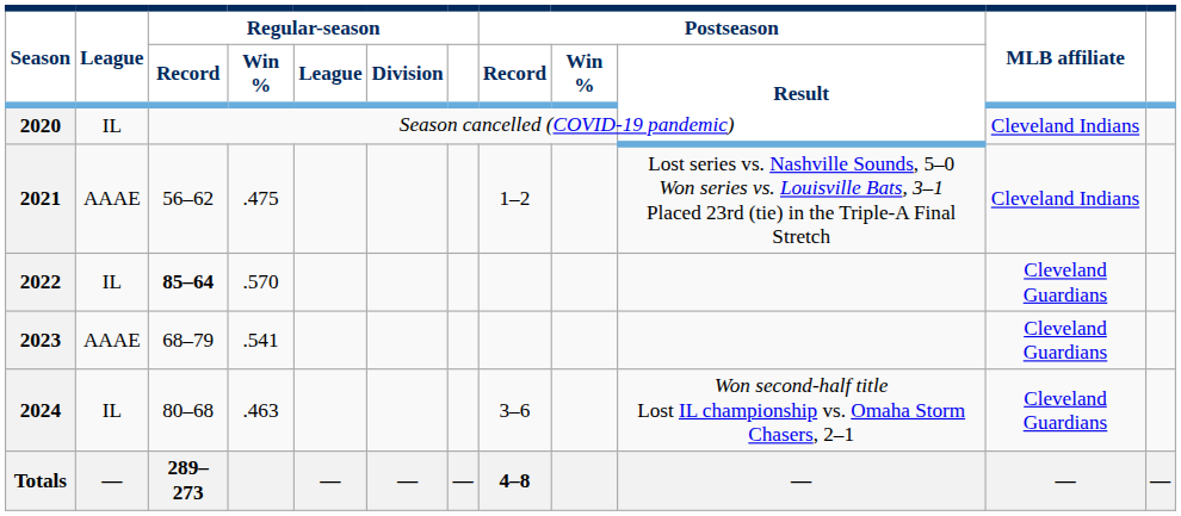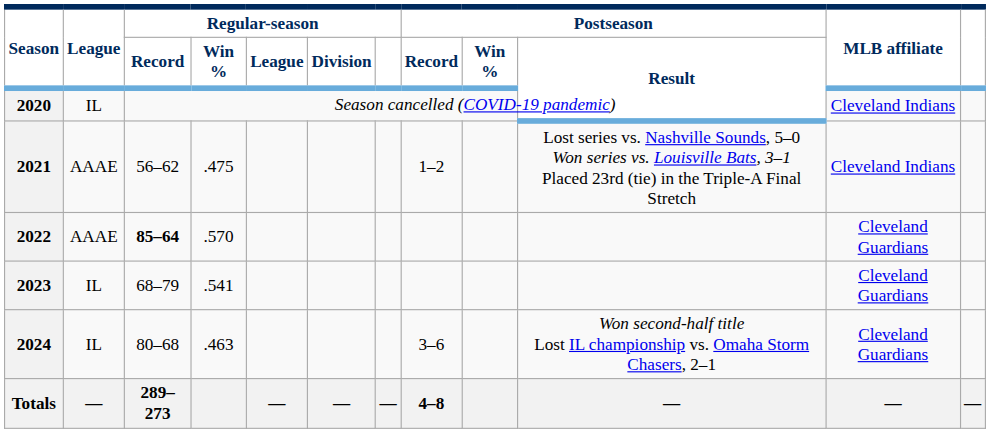2022 | League: IL -> AAAE
2023 | League: AAAE -> IL
